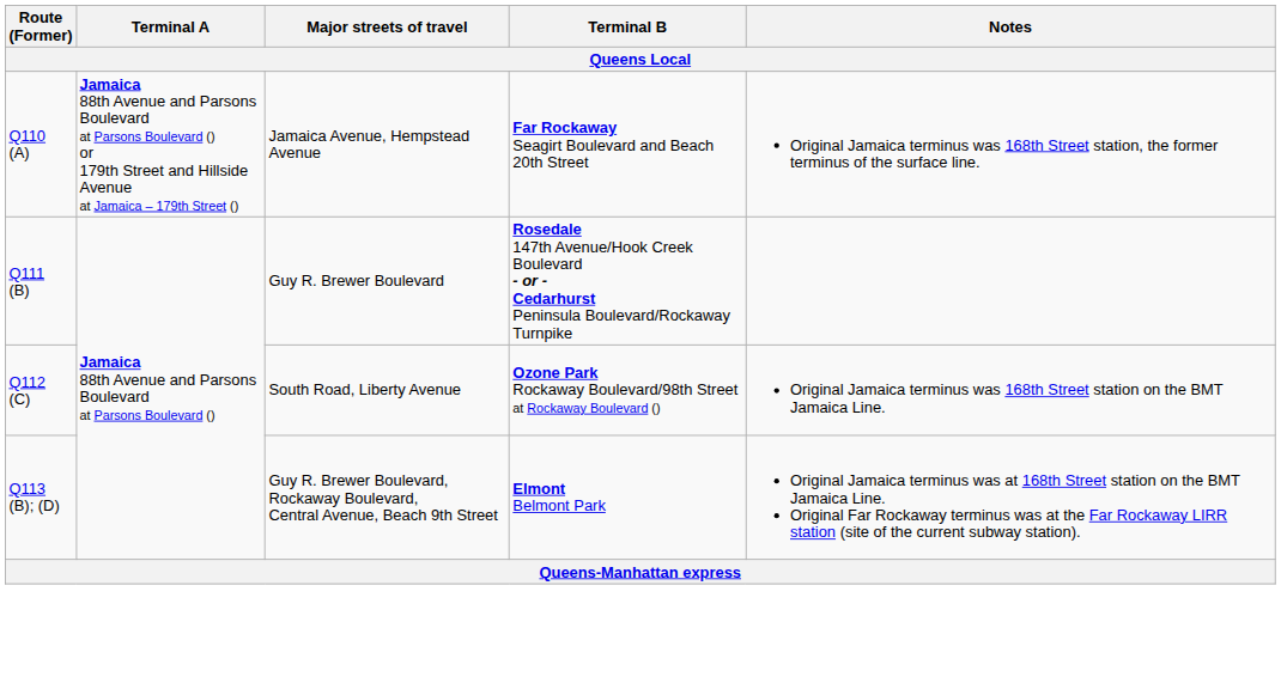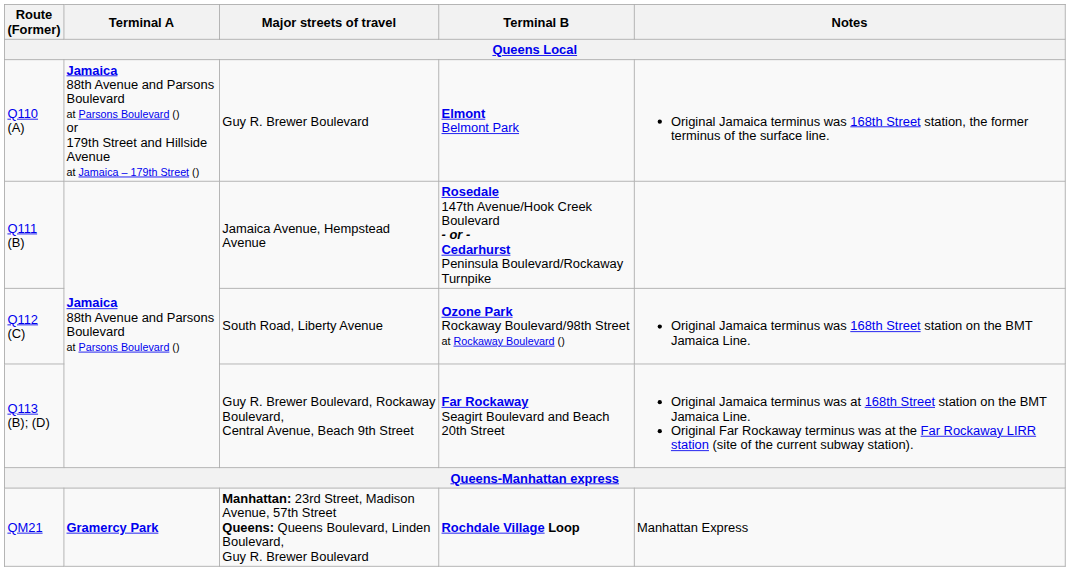Q110 (A) | Major streets of travel: Jamaica Avenue, Hempstead Avenue -> Guy R. Brewer Boulevard
Q110 (A) | Terminal B: Far Rockaway Seagirt Boulevard and Beach 20th Street -> Elmont Belmont Park
Q111 (B) | Major streets of travel: Guy R. Brewer Boulevard -> Jamaica Avenue, Hempstead Avenue
Q113 (B); (D) | Terminal B: Elmont Belmont Park -> Far Rockaway Seagirt Boulevard and Beach 20th Street
+ row: QM21 | Gramercy Park | Manhattan: 23rd Street, Madison Avenue, 57th Street Queens: Queens Boulevard, Linden Boulevard, Guy R. Brewer Boulevard | Rochdale Village Loop | Manhattan Express
